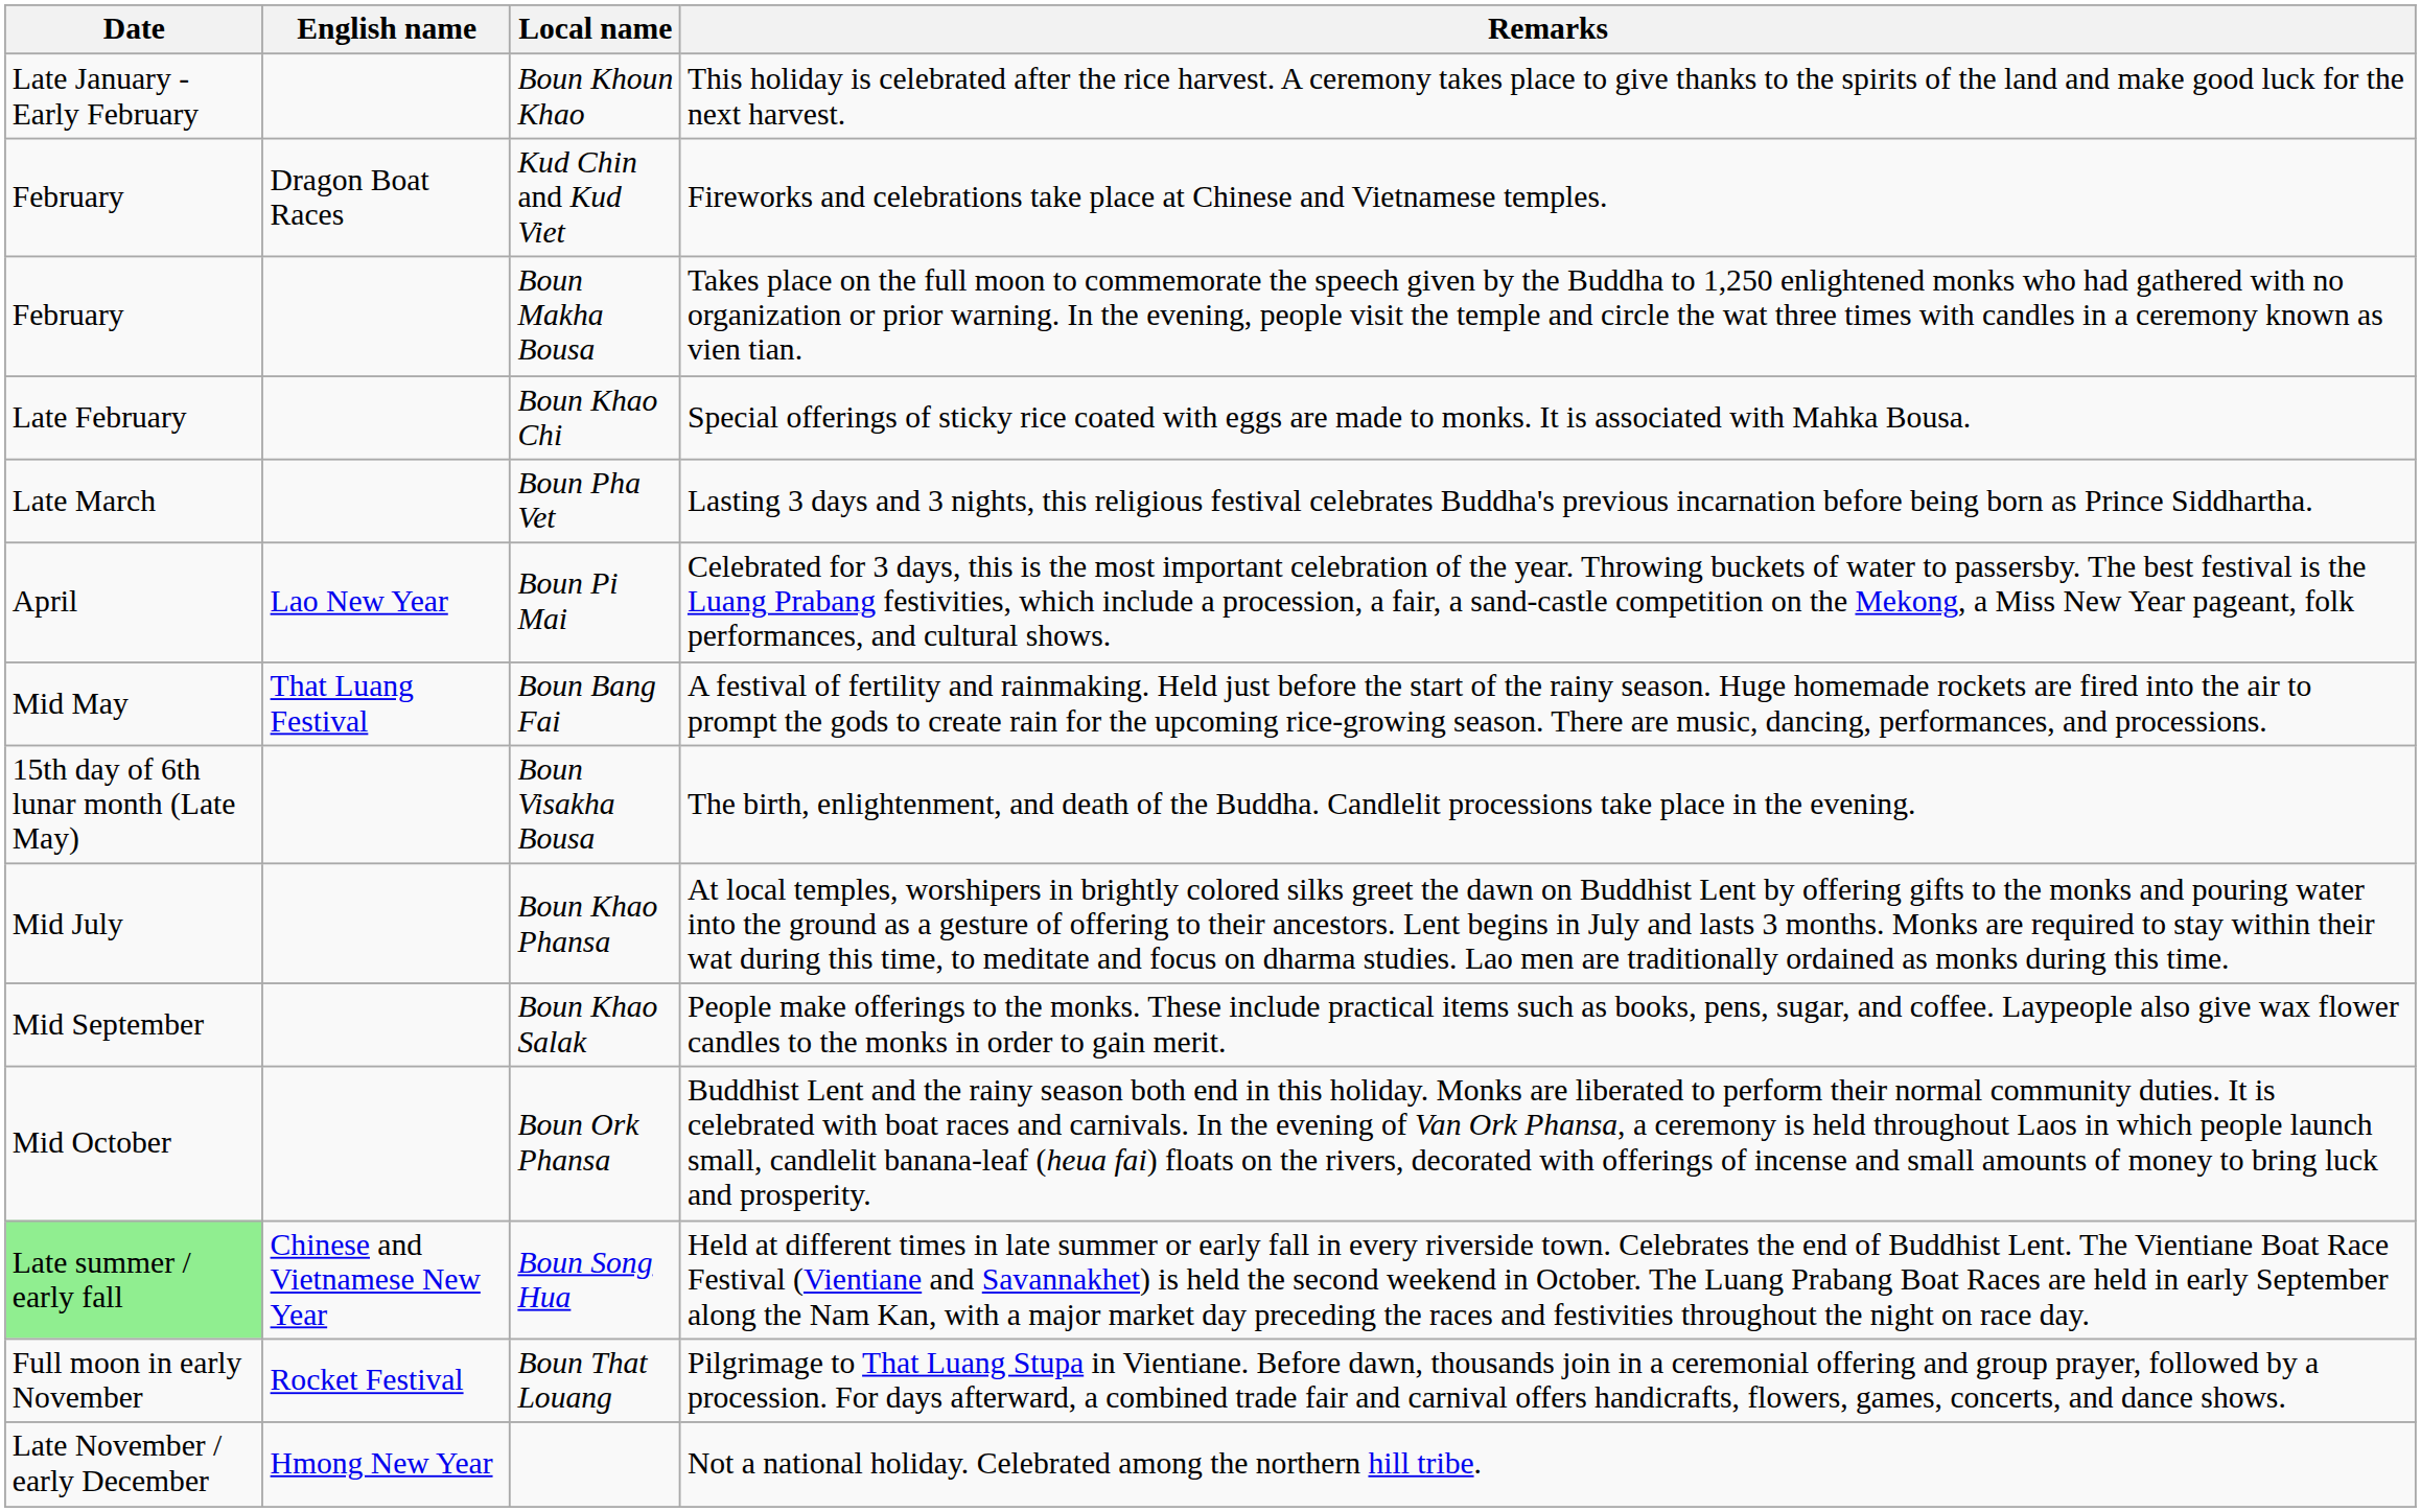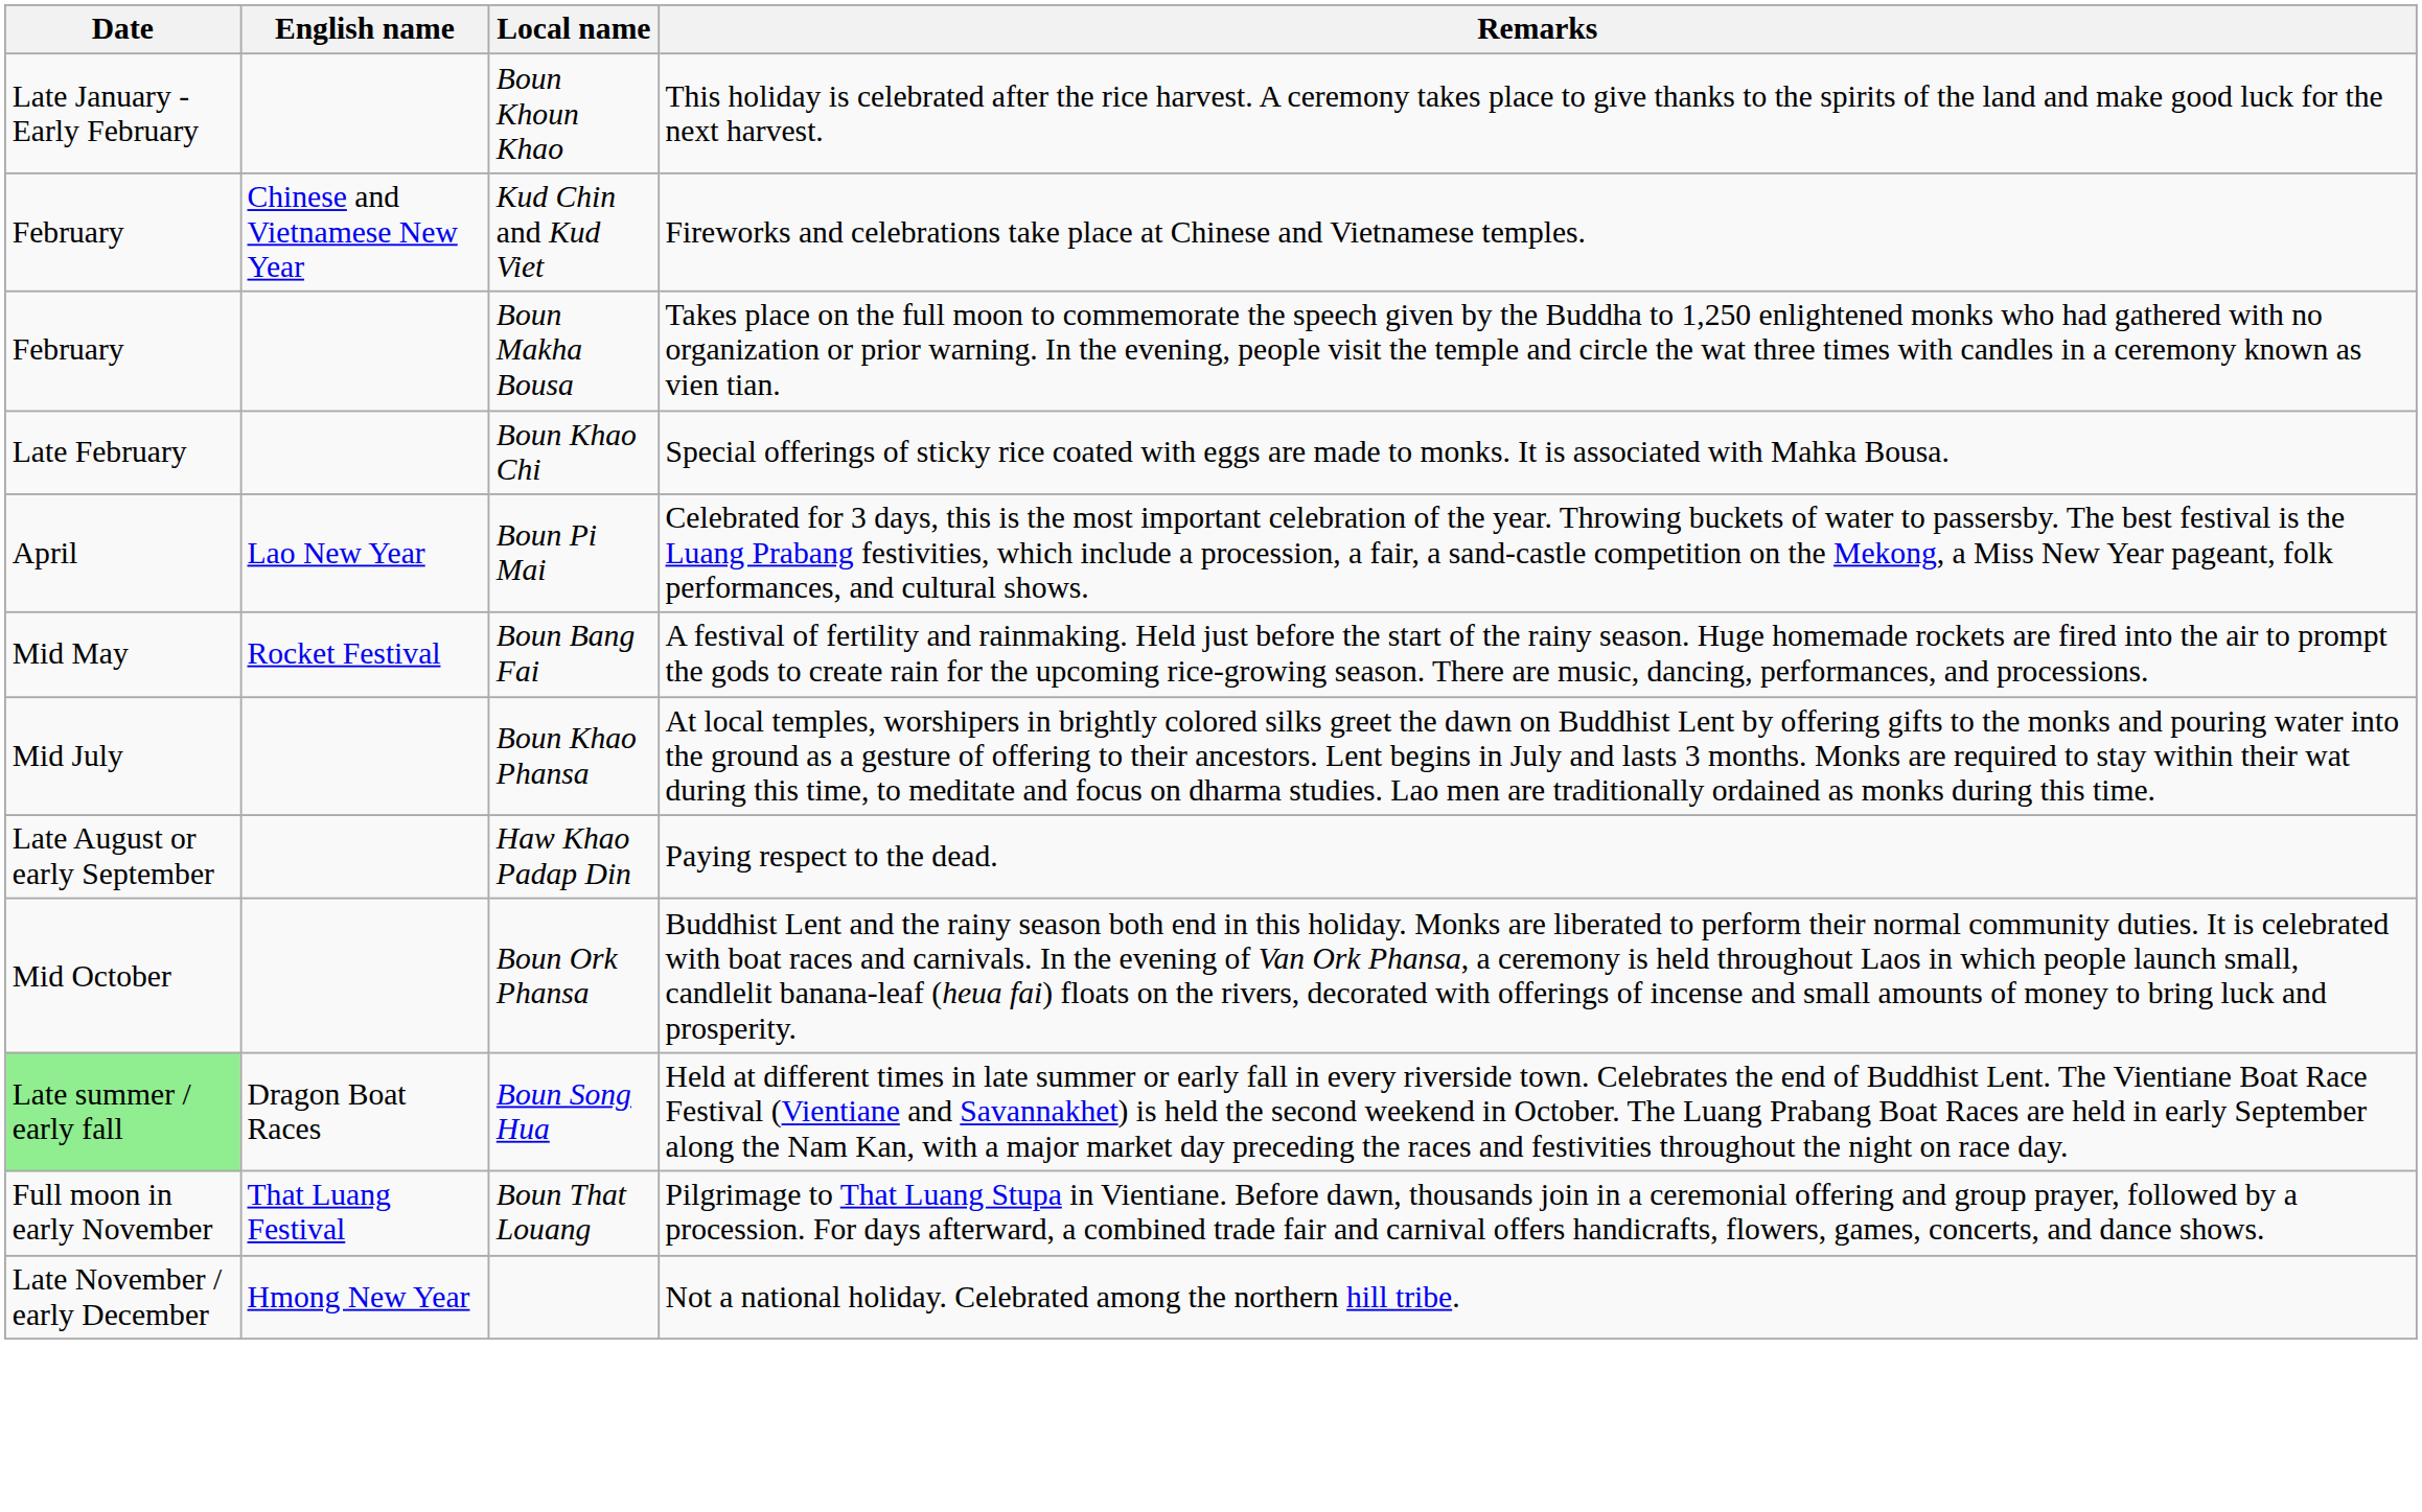Kud Chin and Kud Viet | English name: Dragon Boat Races -> Chinese and Vietnamese New Year
- row: Late March | Boun Pha Vet | Lasting 3 days and 3 nights, this religious festival celebrates Buddha's previous incarnation before being born as Prince Siddhartha.
Boun Bang Fai | English name: That Luang Festival -> Rocket Festival
- row: 15th day of 6th lunar month (Late May) | Boun Visakha Bousa | The birth, enlightenment, and death of the Buddha. Candlelit processions take place in the evening.
+ row: Late August or early September | Haw Khao Padap Din | Paying respect to the dead.
- row: Mid September | Boun Khao Salak | People make offerings to the monks. These include practical items such as books, pens, sugar, and coffee. Laypeople also give wax flower candles to the monks in order to gain merit.
Boun Song Hua | English name: Chinese and Vietnamese New Year -> Dragon Boat Races
Boun That Louang | English name: Rocket Festival -> That Luang Festival
